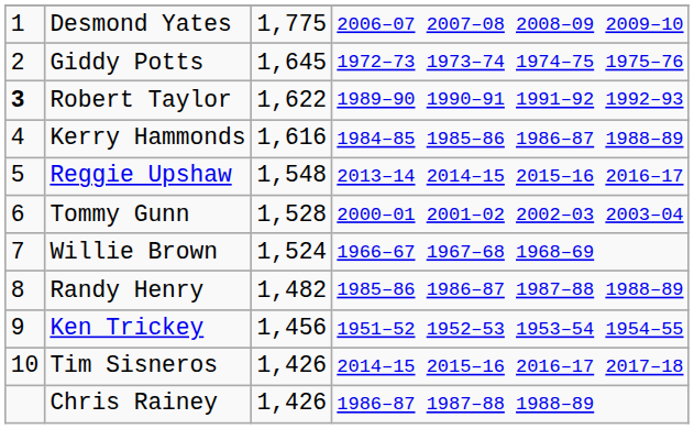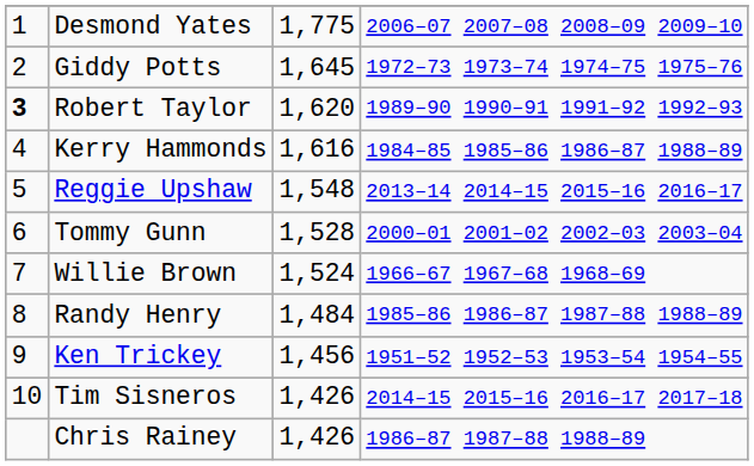Robert Taylor | column 3: 1,622 -> 1,620
Randy Henry | column 3: 1,482 -> 1,484
